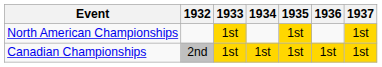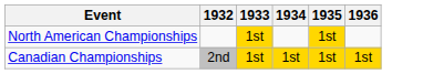- column: 1937 | 1st | 1st
